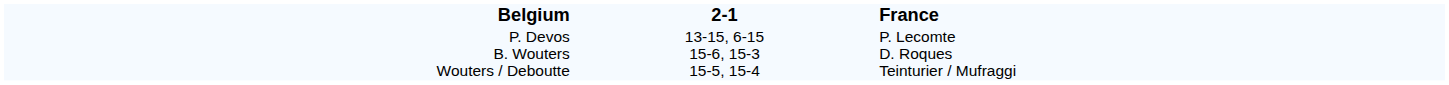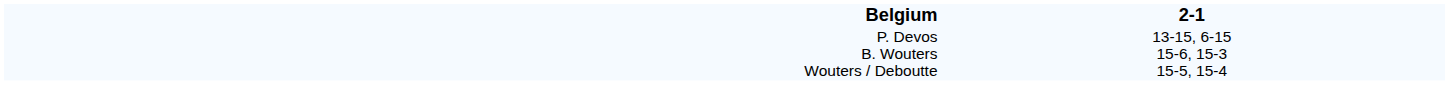- column: France | P. Lecomte D. Roques Teinturier / Mufraggi
